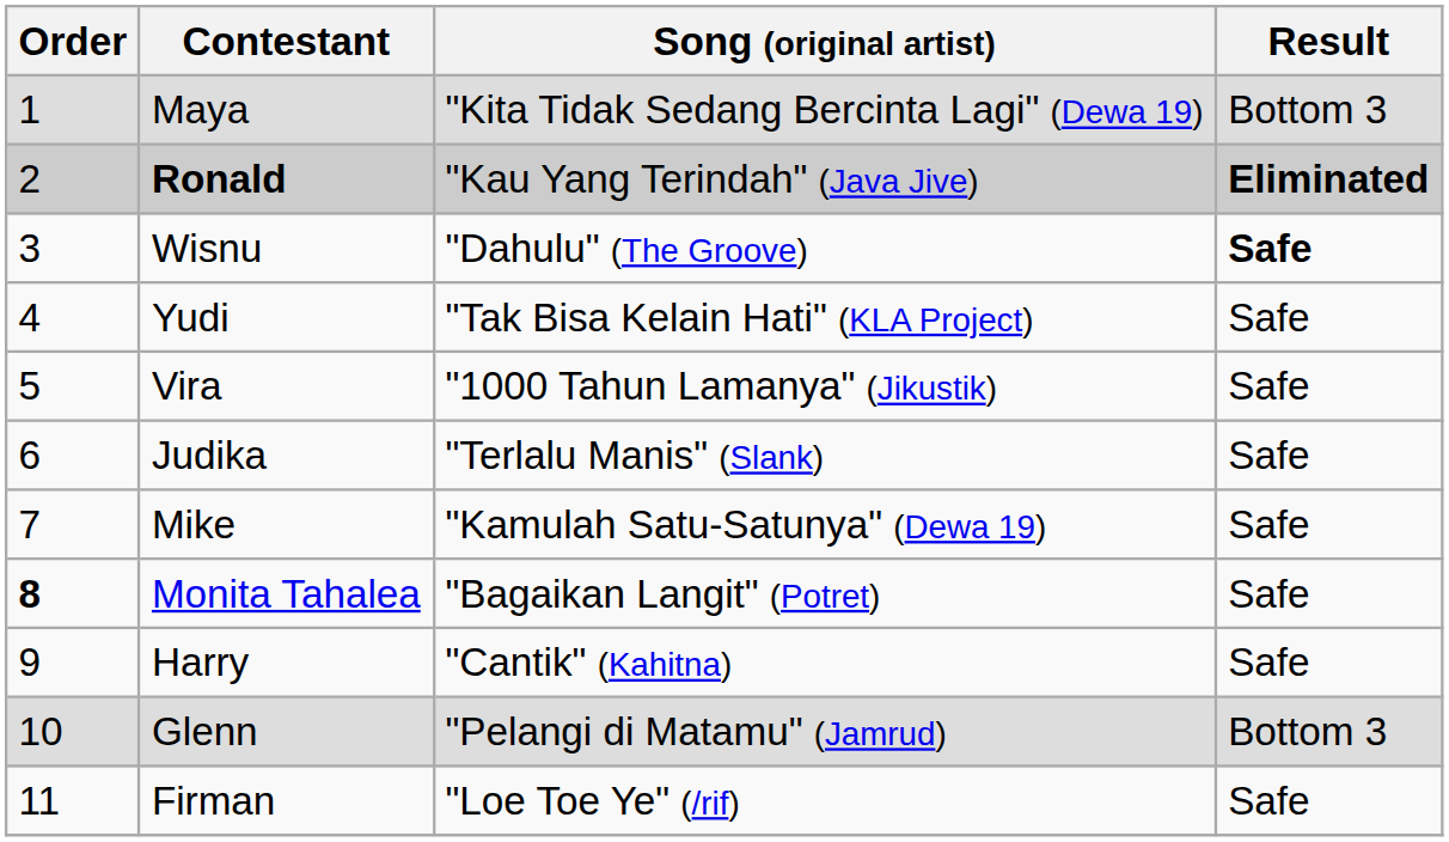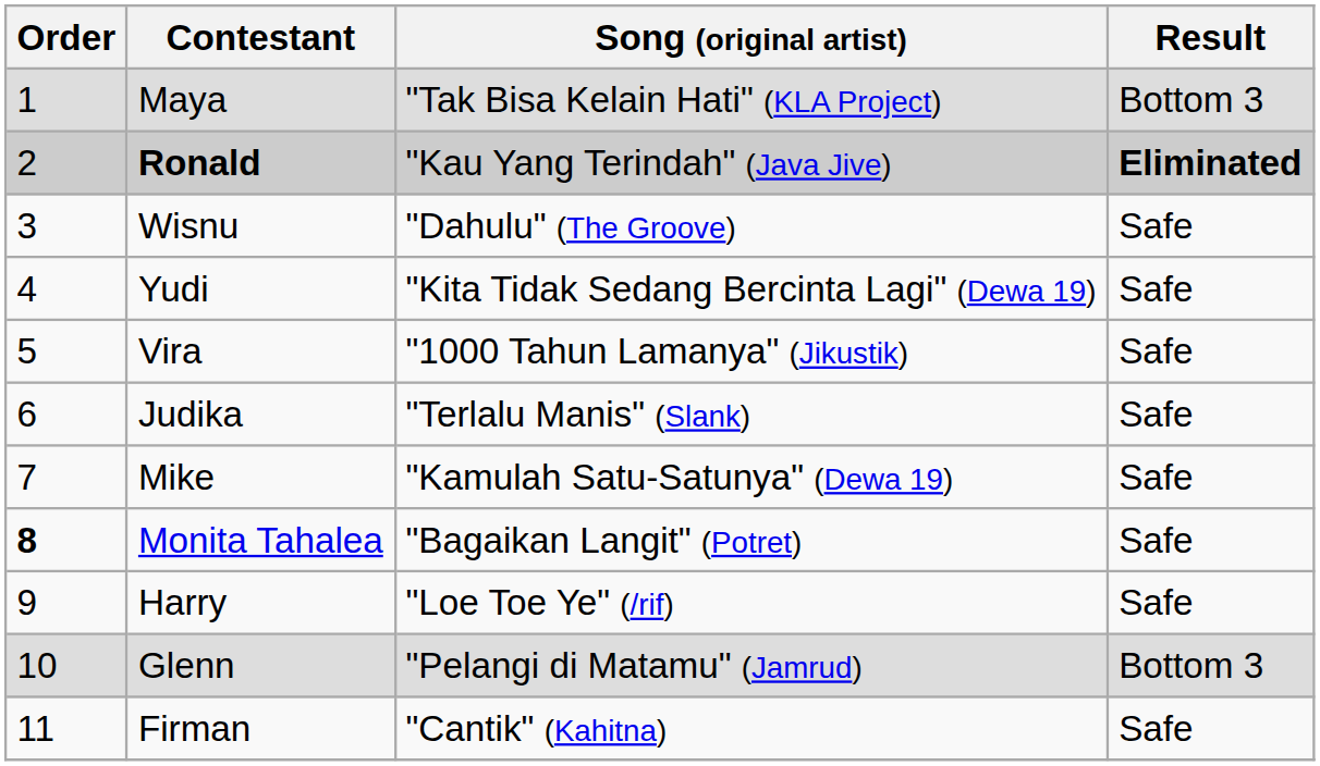Maya | Song (original artist): "Kita Tidak Sedang Bercinta Lagi" (Dewa 19) -> "Tak Bisa Kelain Hati" (KLA Project)
Wisnu | Result: bold -> normal
Yudi | Song (original artist): "Tak Bisa Kelain Hati" (KLA Project) -> "Kita Tidak Sedang Bercinta Lagi" (Dewa 19)
Harry | Song (original artist): "Cantik" (Kahitna) -> "Loe Toe Ye" (/rif)
Firman | Song (original artist): "Loe Toe Ye" (/rif) -> "Cantik" (Kahitna)
